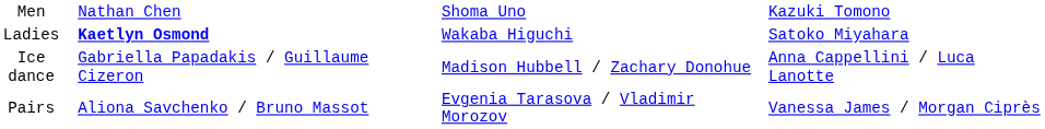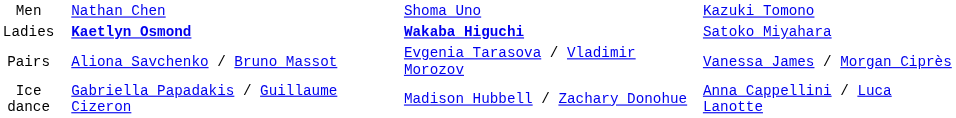Ladies | column 3: normal -> bold
rows swapped: Pairs <-> Ice dance
